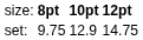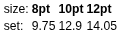set: | column 4: 14.75 -> 14.05
